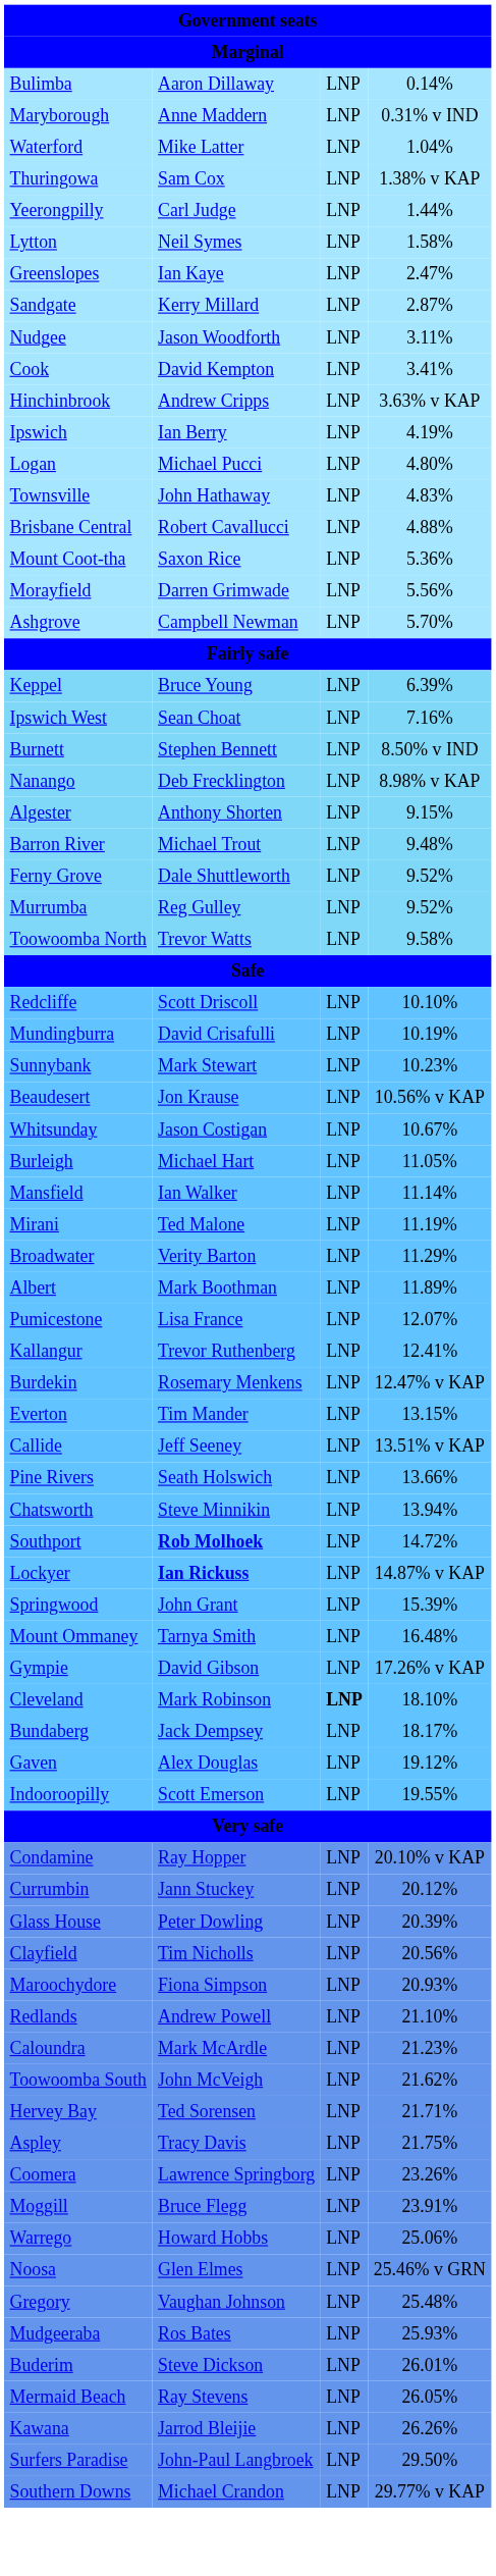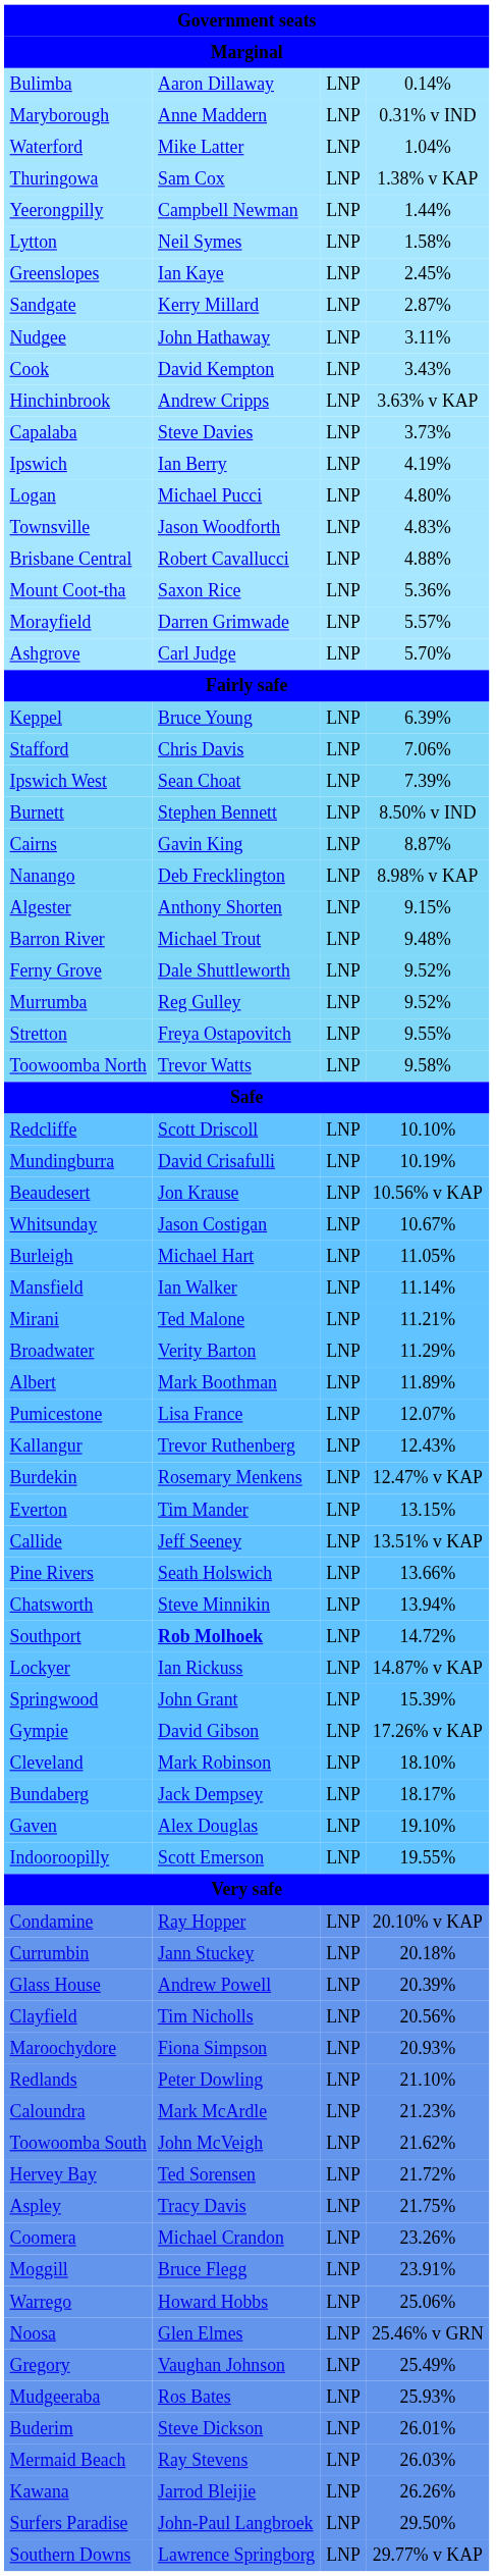Yeerongpilly | column 2: Carl Judge -> Campbell Newman
Greenslopes | column 4: 2.47% -> 2.45%
Nudgee | column 2: Jason Woodforth -> John Hathaway
Cook | column 4: 3.41% -> 3.43%
+ row: Capalaba | Steve Davies | LNP | 3.73%
Townsville | column 2: John Hathaway -> Jason Woodforth
Morayfield | column 4: 5.56% -> 5.57%
Ashgrove | column 2: Campbell Newman -> Carl Judge
+ row: Stafford | Chris Davis | LNP | 7.06%
Ipswich West | column 4: 7.16% -> 7.39%
+ row: Cairns | Gavin King | LNP | 8.87%
+ row: Stretton | Freya Ostapovitch | LNP | 9.55%
- row: Sunnybank | Mark Stewart | LNP | 10.23%
Mirani | column 4: 11.19% -> 11.21%
Kallangur | column 4: 12.41% -> 12.43%
Lockyer | column 2: bold -> normal
- row: Mount Ommaney | Tarnya Smith | LNP | 16.48%
Cleveland | column 3: bold -> normal
Gaven | column 4: 19.12% -> 19.10%
Currumbin | column 4: 20.12% -> 20.18%
Glass House | column 2: Peter Dowling -> Andrew Powell
Redlands | column 2: Andrew Powell -> Peter Dowling
Hervey Bay | column 4: 21.71% -> 21.72%
Coomera | column 2: Lawrence Springborg -> Michael Crandon
Gregory | column 4: 25.48% -> 25.49%
Mermaid Beach | column 4: 26.05% -> 26.03%
Southern Downs | column 2: Michael Crandon -> Lawrence Springborg
